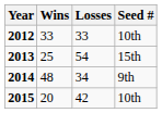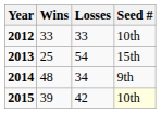2015 | Wins: 20 -> 39
2015 | Seed #: no background -> lightyellow background
